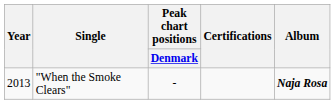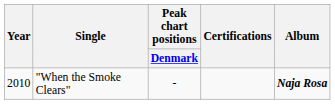"When the Smoke Clears" | Year: 2013 -> 2010
